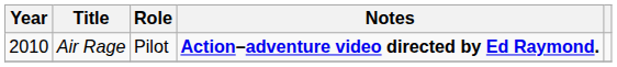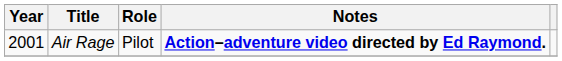Air Rage | Year: 2010 -> 2001
